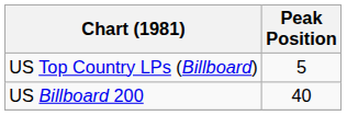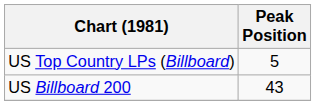US Billboard 200 | Peak Position: 40 -> 43
